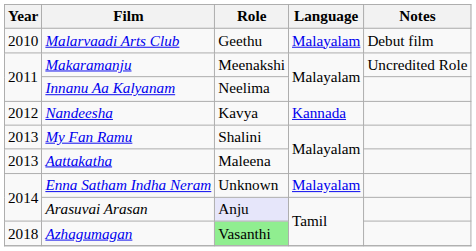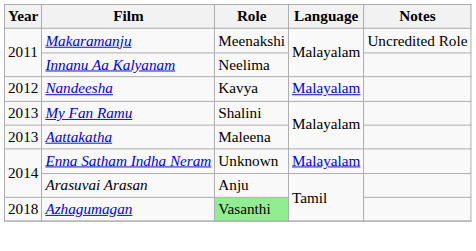- row: 2010 | Malarvaadi Arts Club | Geethu | Malayalam | Debut film
Nandeesha | Language: Kannada -> Malayalam
Arasuvai Arasan | Role: lavender background -> no background
